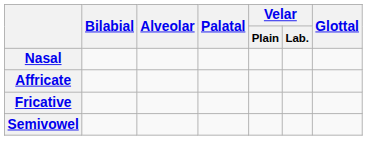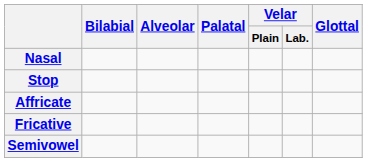+ row: Stop
